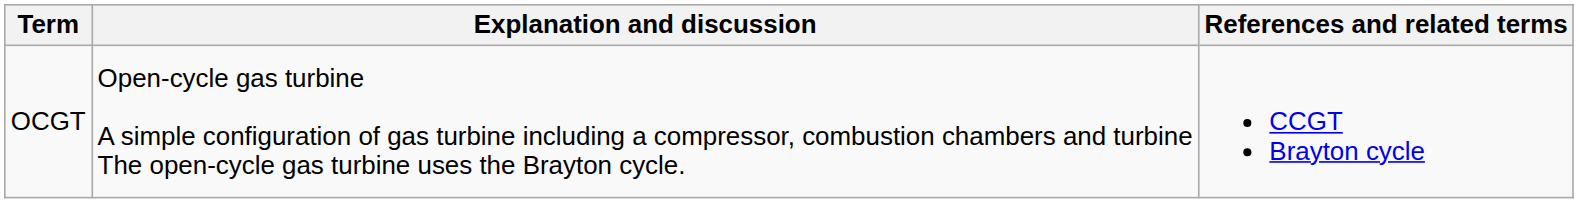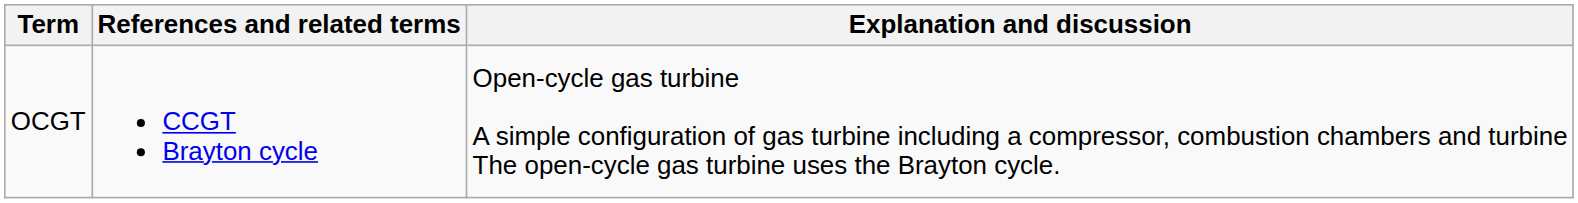columns swapped: Explanation and discussion <-> References and related terms
